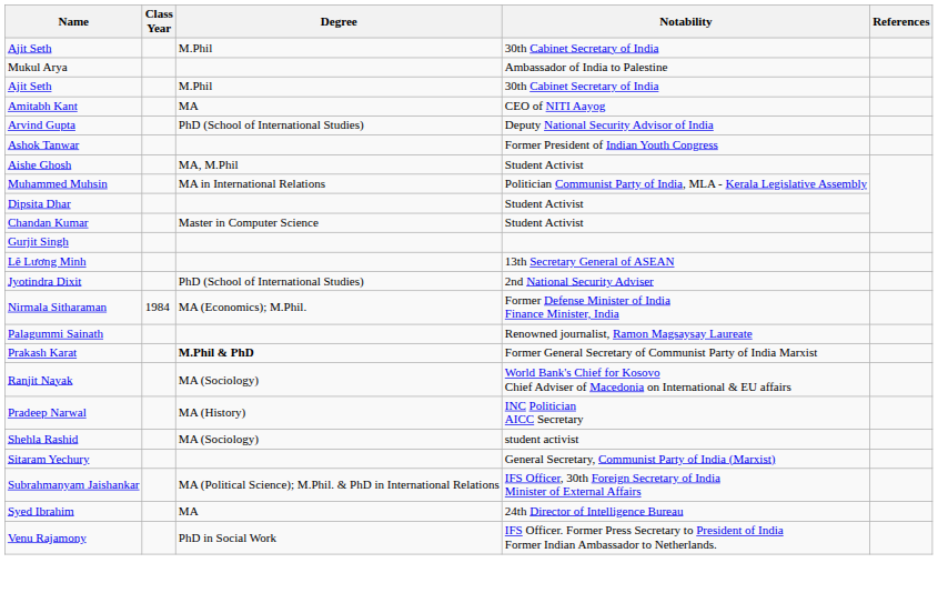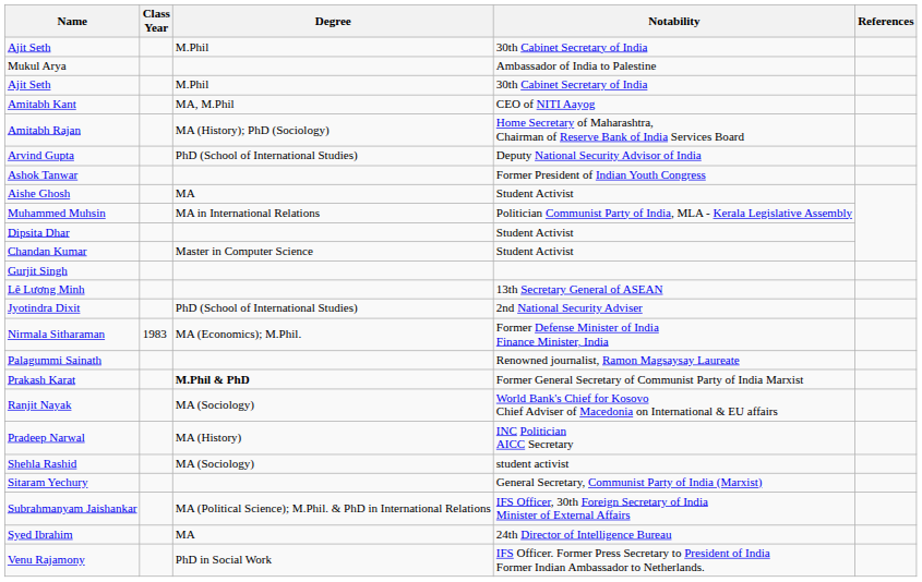Amitabh Kant | Degree: MA -> MA, M.Phil
+ row: Amitabh Rajan | MA (History); PhD (Sociology) | Home Secretary of Maharashtra, Chairman of Reserve Bank of India Services Board
Aishe Ghosh | Degree: MA, M.Phil -> MA
Nirmala Sitharaman | Class Year: 1984 -> 1983
